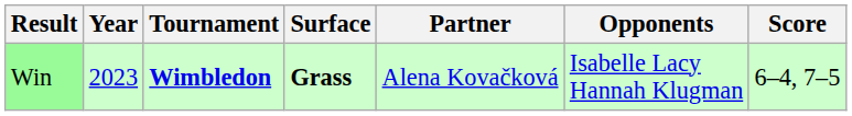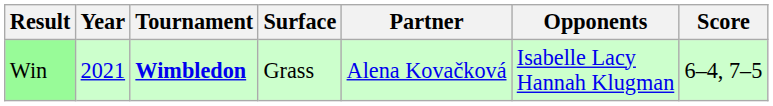Win | Year: 2023 -> 2021
Win | Surface: bold -> normal
